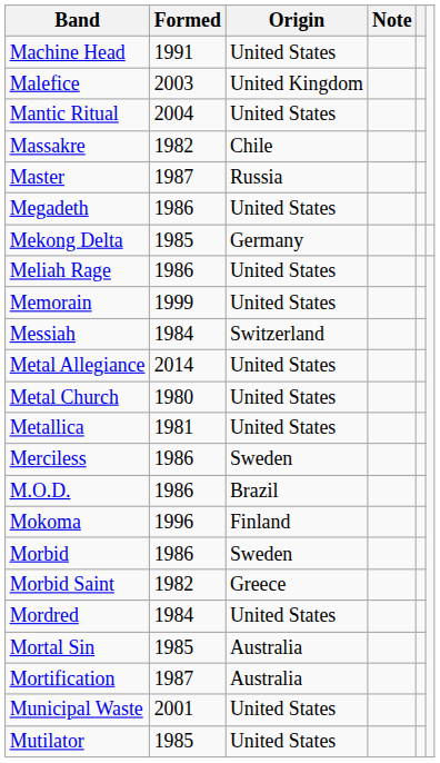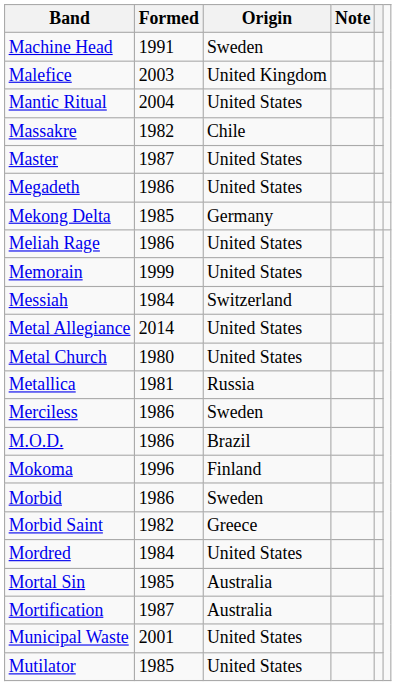Machine Head | Origin: United States -> Sweden
Master | Origin: Russia -> United States
Metallica | Origin: United States -> Russia
